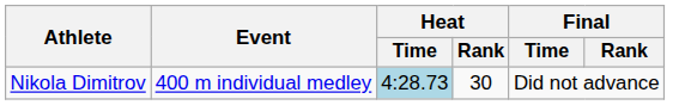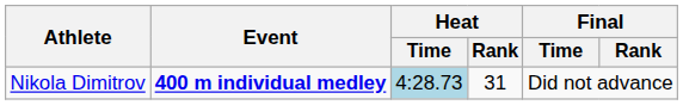Nikola Dimitrov | Event: normal -> bold
Nikola Dimitrov | Heat / Rank: 30 -> 31
